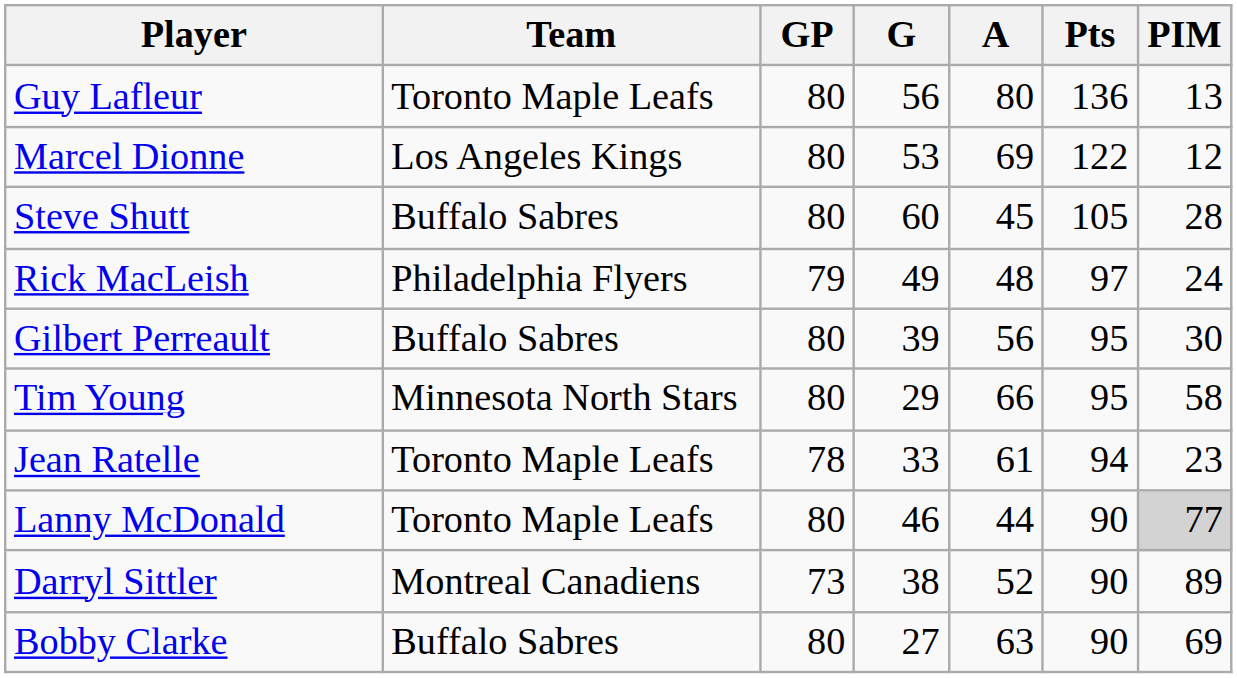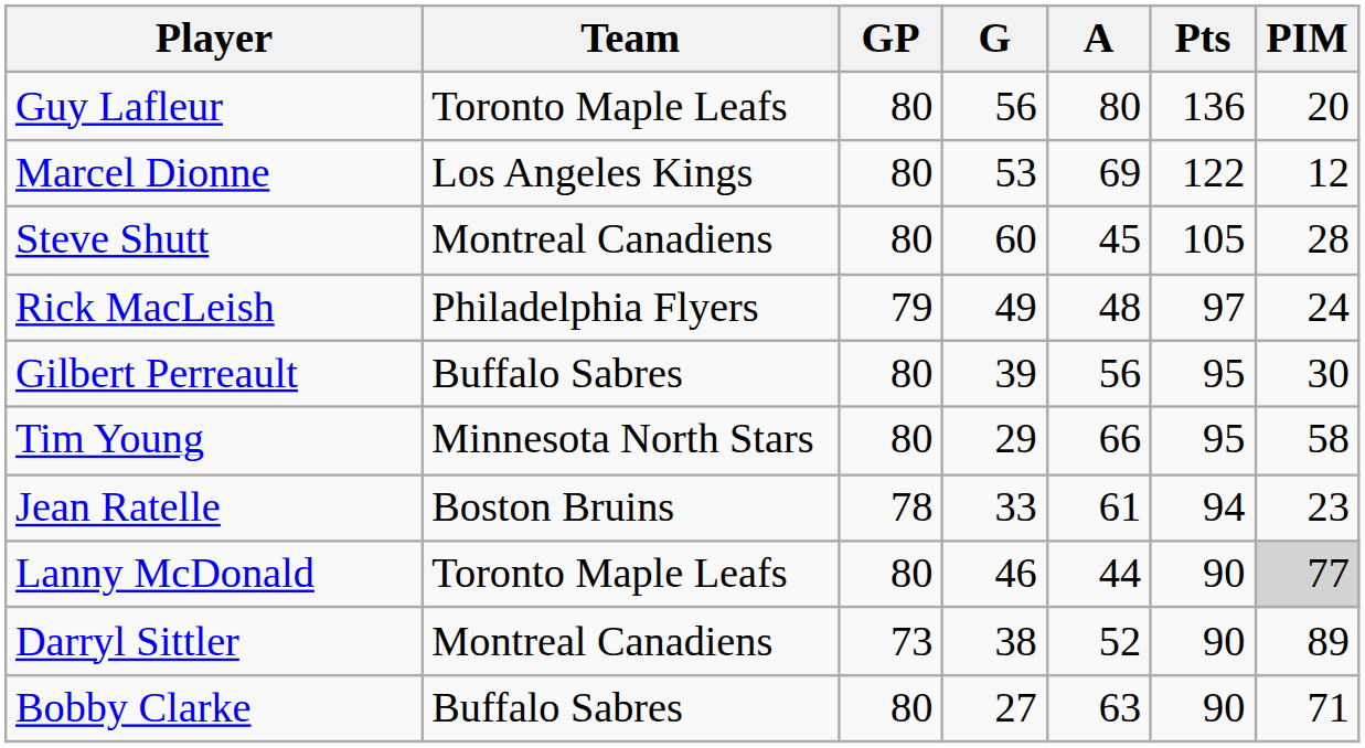Guy Lafleur | PIM: 13 -> 20
Steve Shutt | Team: Buffalo Sabres -> Montreal Canadiens
Jean Ratelle | Team: Toronto Maple Leafs -> Boston Bruins
Bobby Clarke | PIM: 69 -> 71
